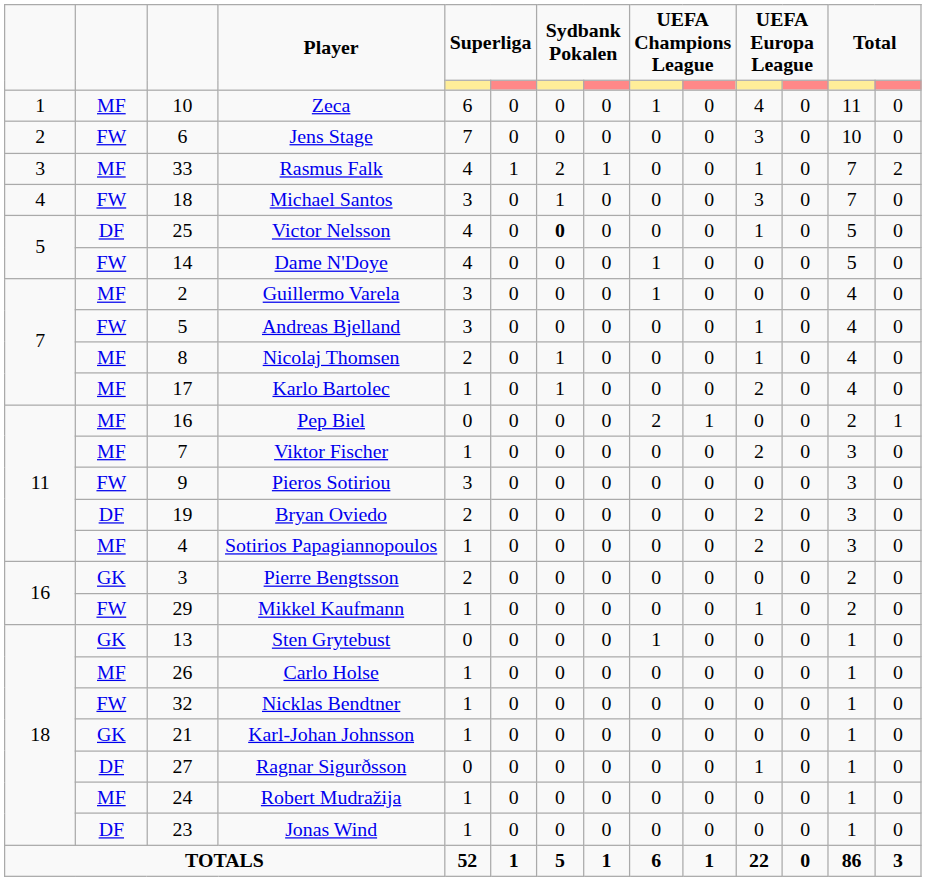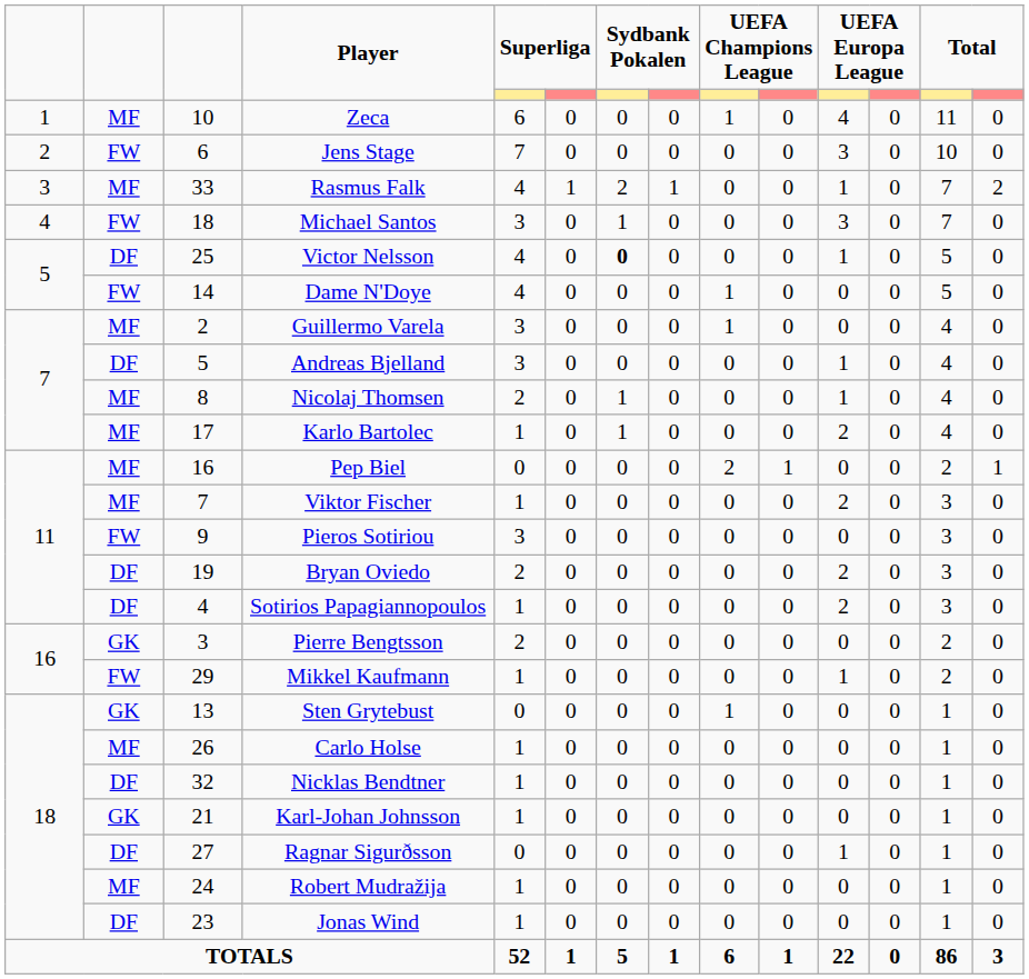Andreas Bjelland | column 2: FW -> DF
Sotirios Papagiannopoulos | column 2: MF -> DF
Nicklas Bendtner | column 2: FW -> DF
